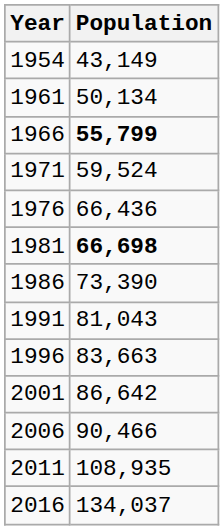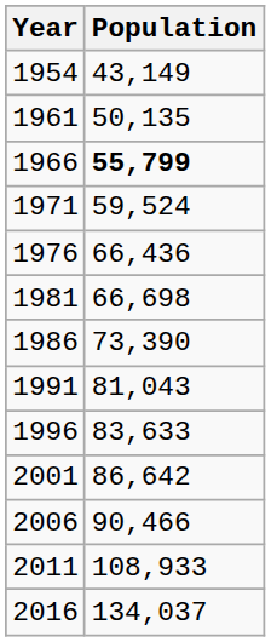1961 | Population: 50,134 -> 50,135
1981 | Population: bold -> normal
1996 | Population: 83,663 -> 83,633
2011 | Population: 108,935 -> 108,933
